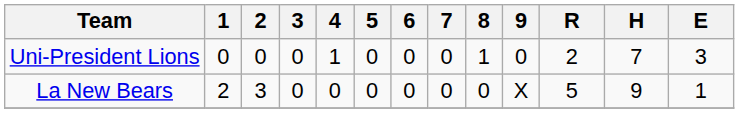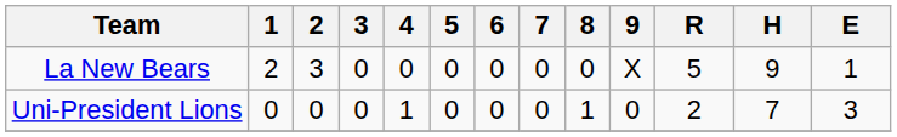rows swapped: Uni-President Lions <-> La New Bears
